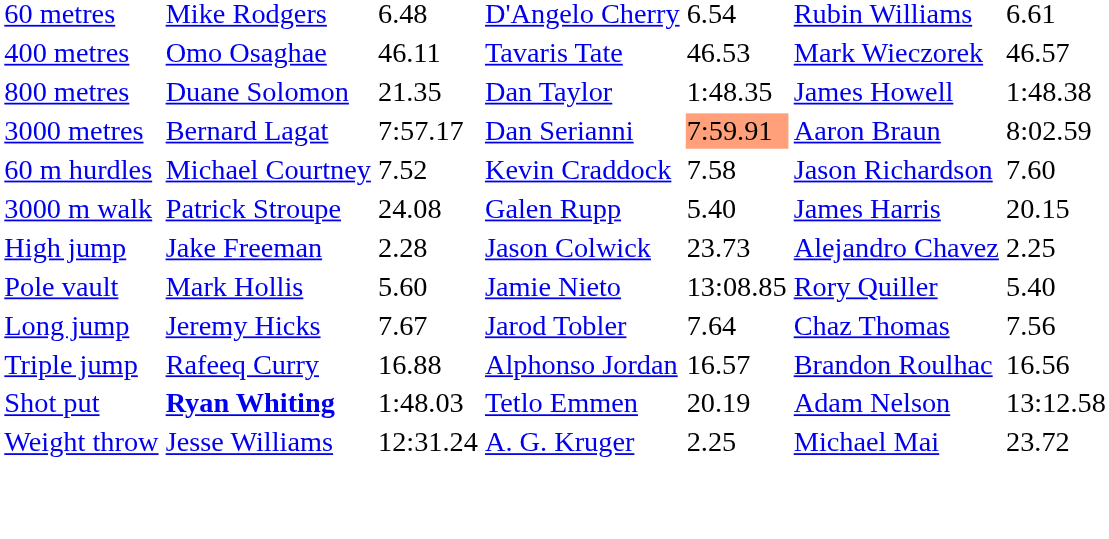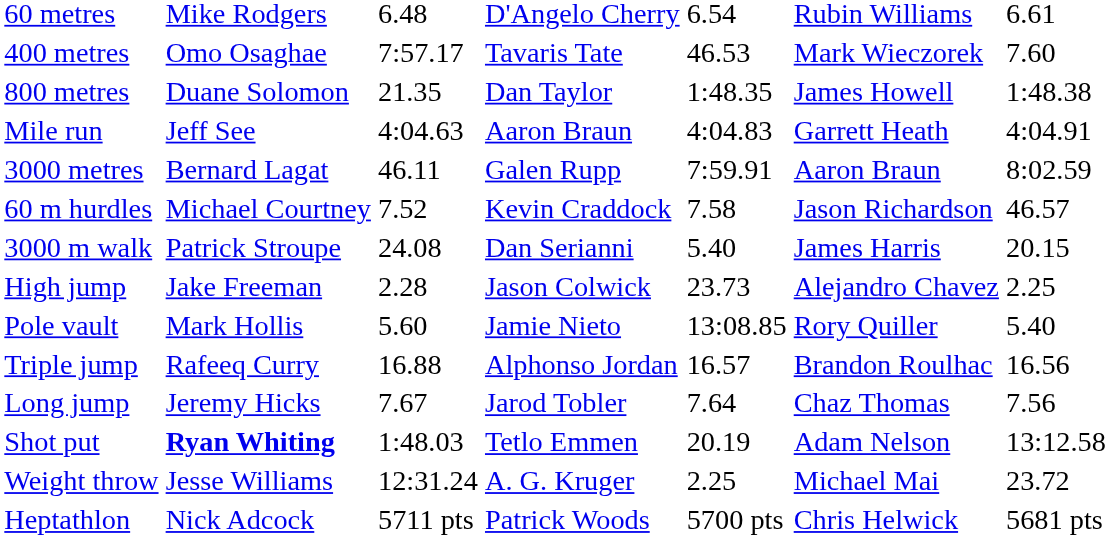400 metres | column 3: 46.11 -> 7:57.17
400 metres | column 7: 46.57 -> 7.60
+ row: Mile run | Jeff See | 4:04.63 | Aaron Braun | 4:04.83 | Garrett Heath | 4:04.91
3000 metres | column 3: 7:57.17 -> 46.11
3000 metres | column 4: Dan Serianni -> Galen Rupp
3000 metres | column 5: lightsalmon background -> no background
60 m hurdles | column 7: 7.60 -> 46.57
3000 m walk | column 4: Galen Rupp -> Dan Serianni
rows swapped: Long jump <-> Triple jump
+ row: Heptathlon | Nick Adcock | 5711 pts | Patrick Woods | 5700 pts | Chris Helwick | 5681 pts
